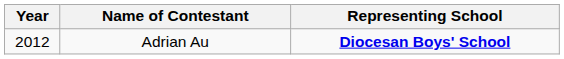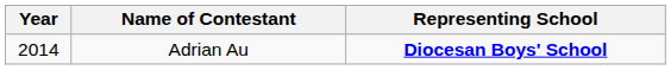Adrian Au | Year: 2012 -> 2014
